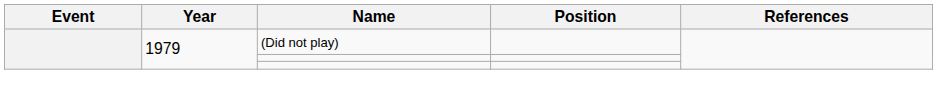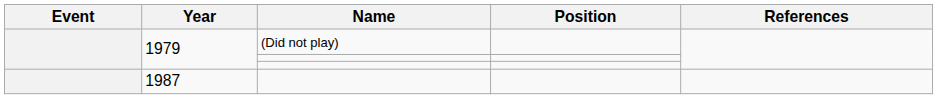+ row: 1987
